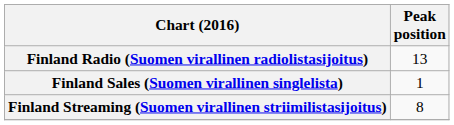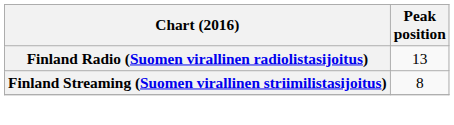- row: Finland Sales (Suomen virallinen singlelista) | 1
